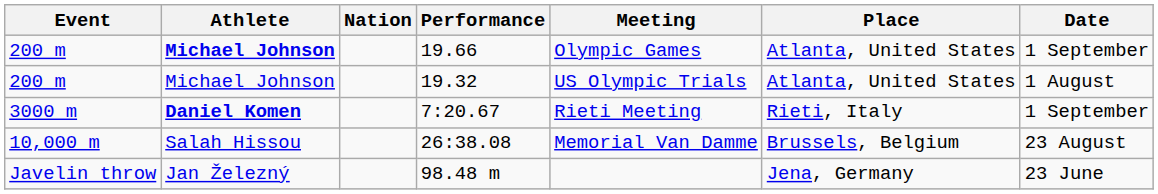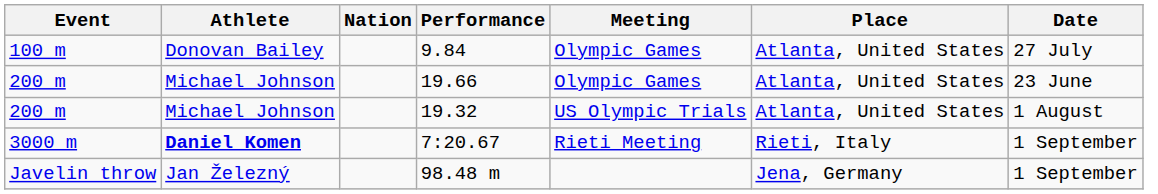+ row: 100 m | Donovan Bailey | 9.84 | Olympic Games | Atlanta, United States | 27 July
19.66 | Athlete: bold -> normal
19.66 | Date: 1 September -> 23 June
- row: 10,000 m | Salah Hissou | 26:38.08 | Memorial Van Damme | Brussels, Belgium | 23 August
98.48 m | Date: 23 June -> 1 September
